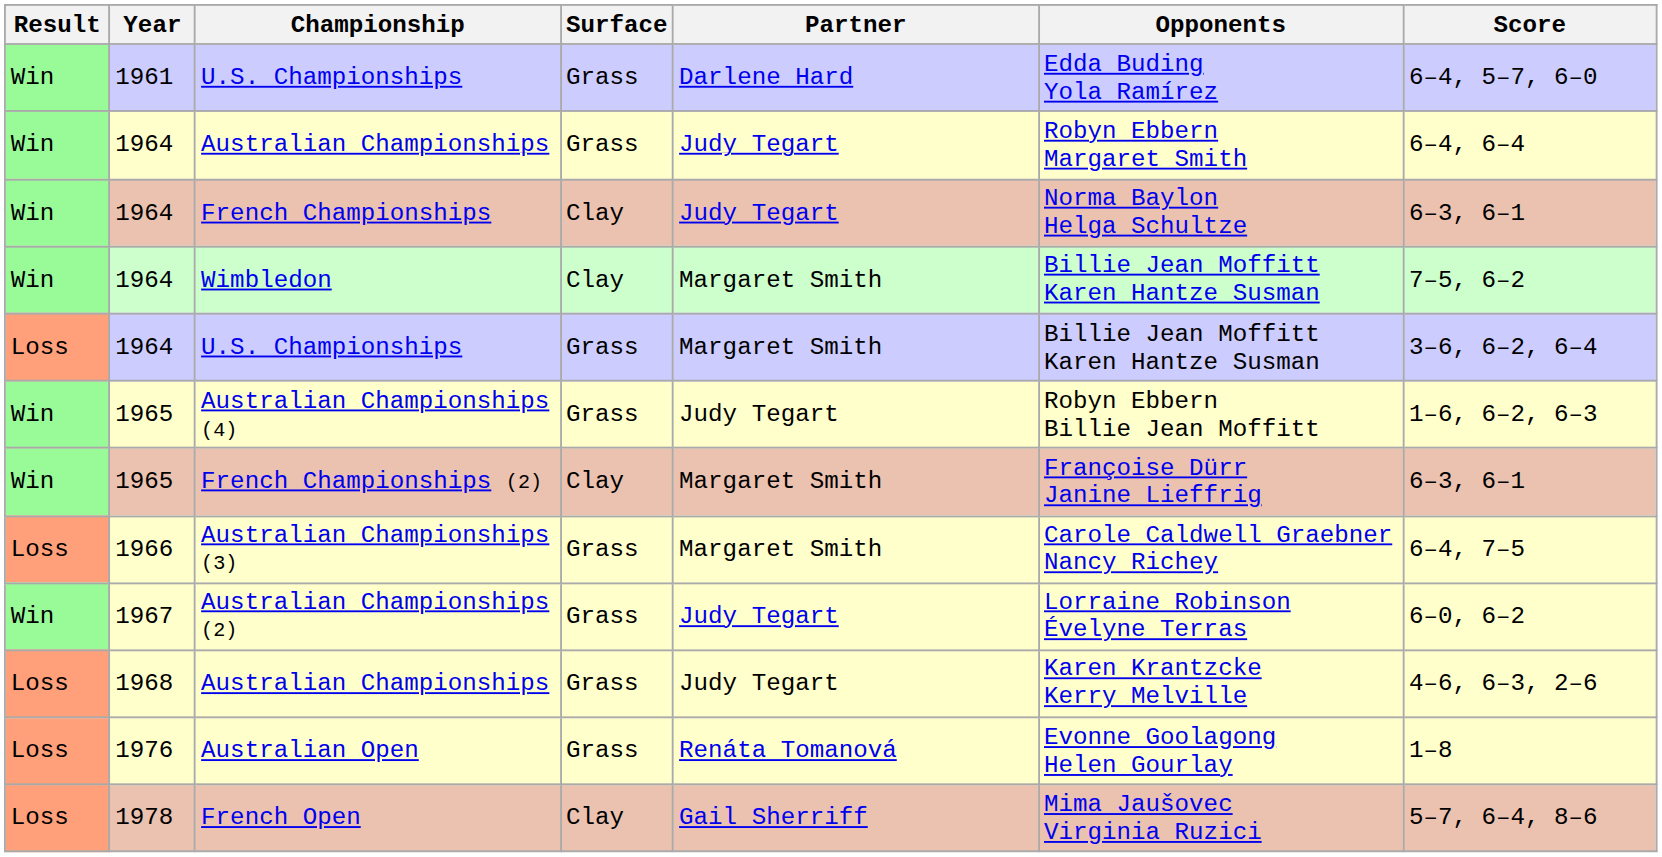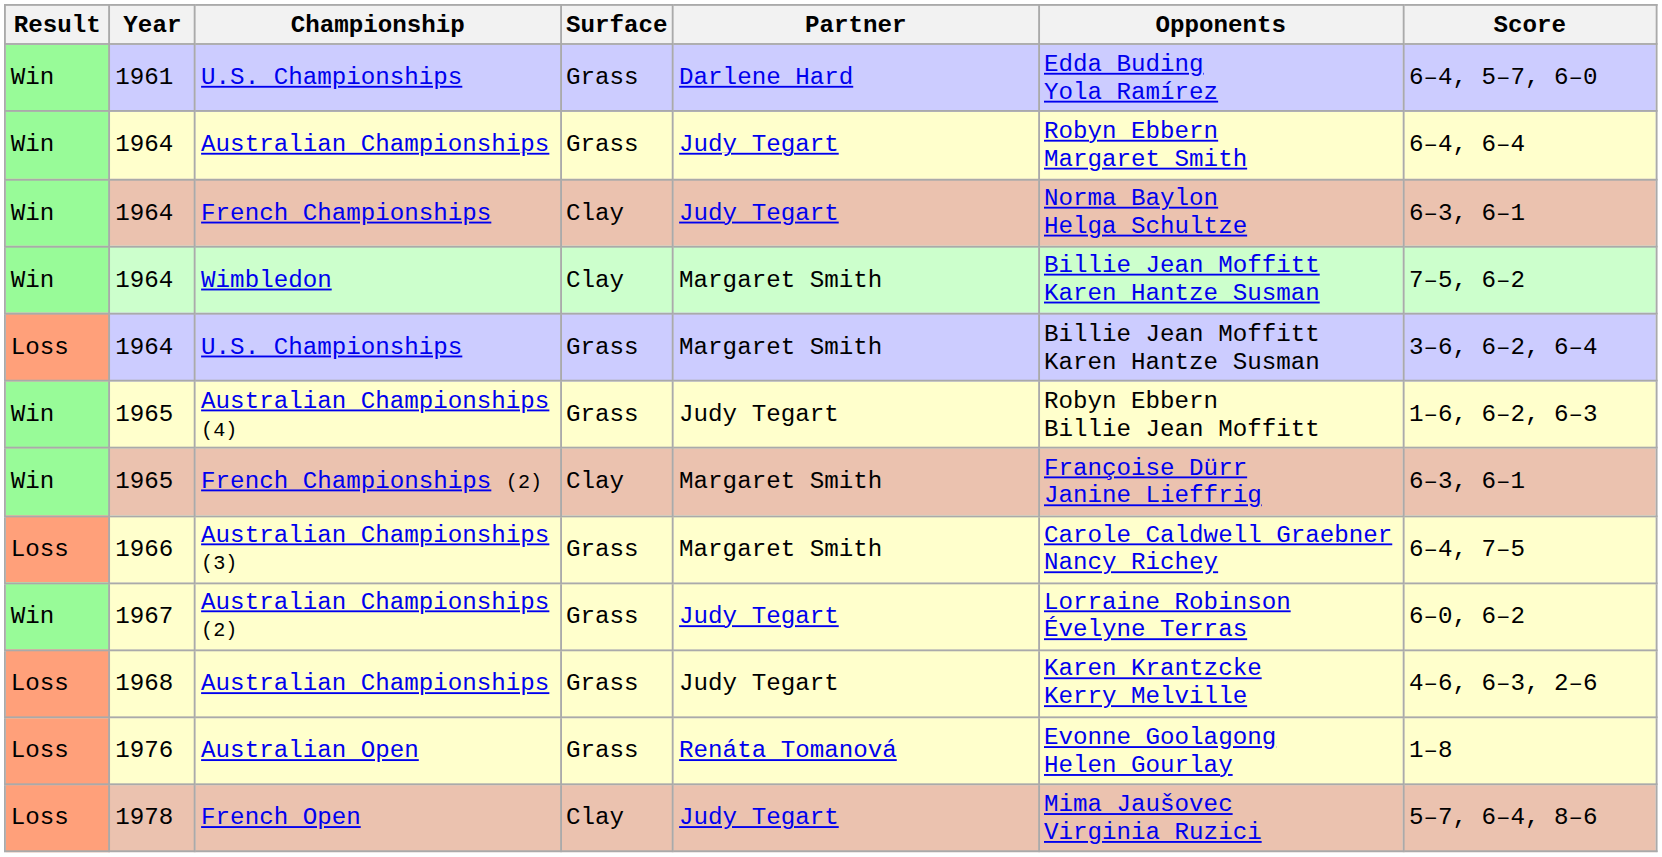French Open | Partner: Gail Sherriff -> Judy Tegart
